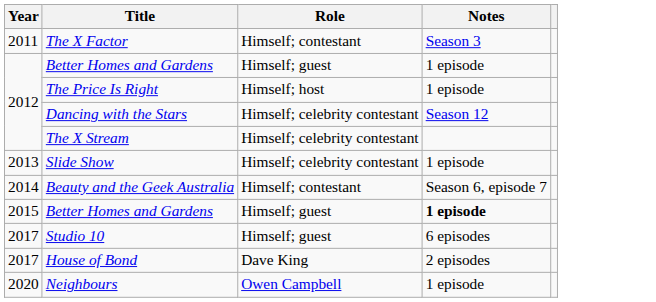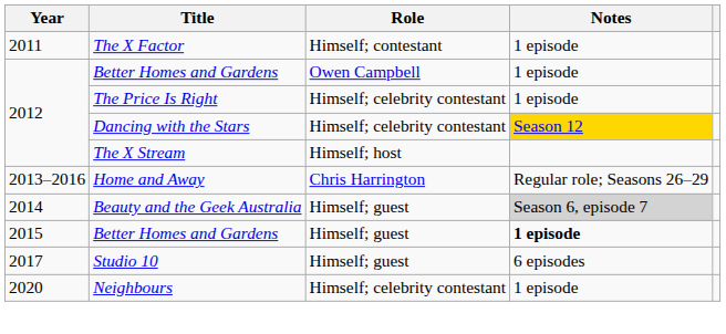The X Factor | Notes: Season 3 -> 1 episode
2012 / Better Homes and Gardens | Role: Himself; guest -> Owen Campbell
The Price Is Right | Role: Himself; host -> Himself; celebrity contestant
Dancing with the Stars | Notes: no background -> gold background
The X Stream | Role: Himself; celebrity contestant -> Himself; host
+ row: 2013–2016 | Home and Away | Chris Harrington | Regular role; Seasons 26–29
- row: 2013 | Slide Show | Himself; celebrity contestant | 1 episode
Beauty and the Geek Australia | Role: Himself; contestant -> Himself; guest
Beauty and the Geek Australia | Notes: no background -> lightgrey background
- row: 2017 | House of Bond | Dave King | 2 episodes
Neighbours | Role: Owen Campbell -> Himself; celebrity contestant
